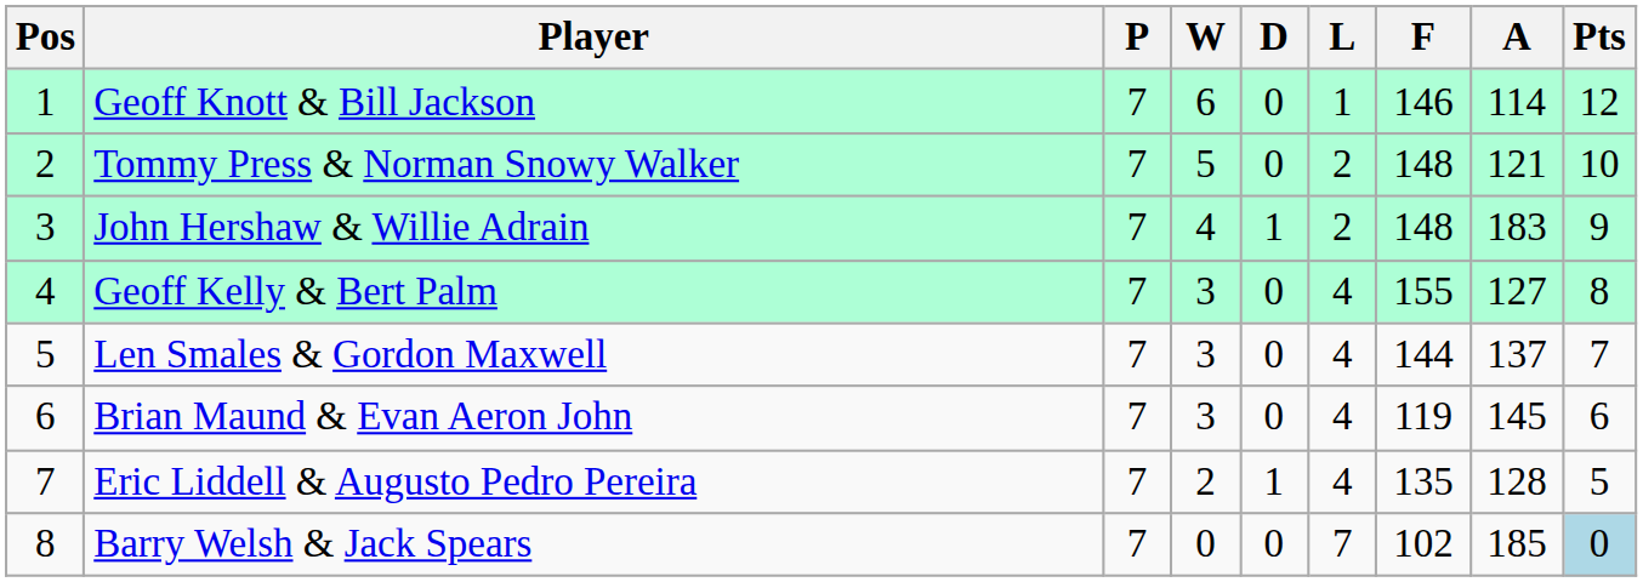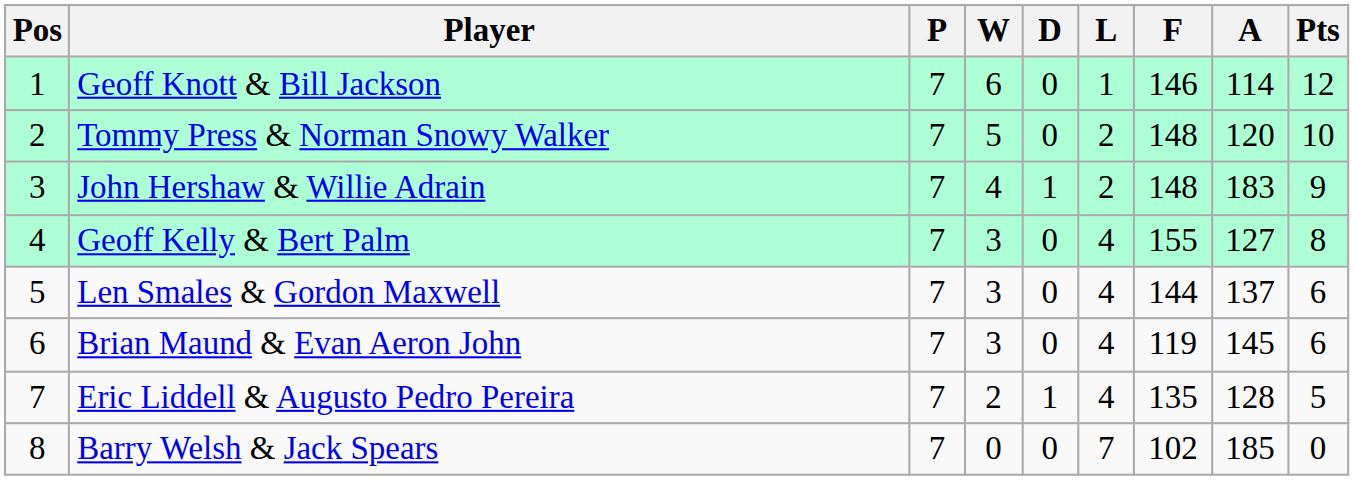Tommy Press & Norman Snowy Walker | A: 121 -> 120
Len Smales & Gordon Maxwell | Pts: 7 -> 6
Barry Welsh & Jack Spears | Pts: lightblue background -> no background
